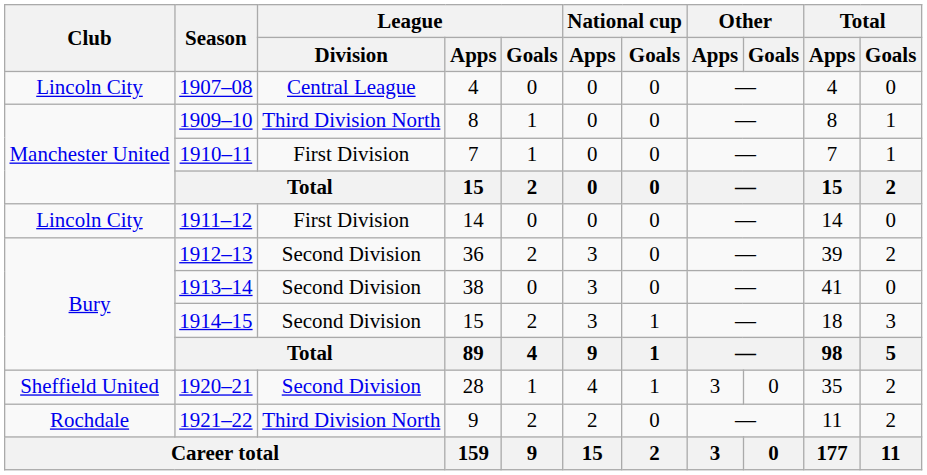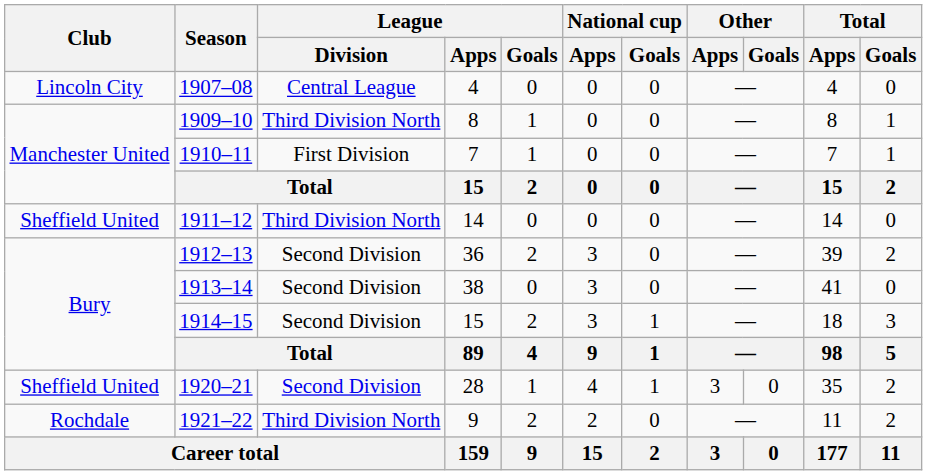1911–12 | Club: Lincoln City -> Sheffield United
1911–12 | League / Division: First Division -> Third Division North
